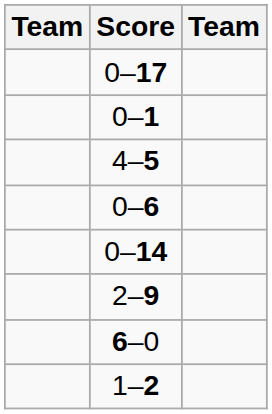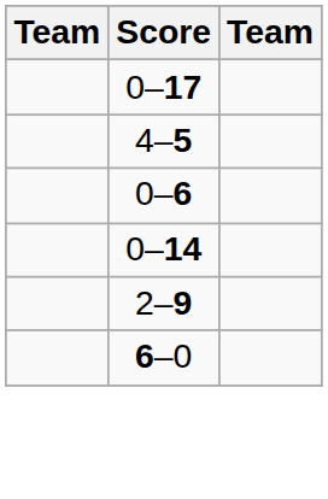- row: 0–1
- row: 1–2
